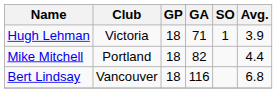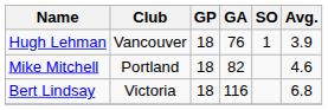Hugh Lehman | Club: Victoria -> Vancouver
Hugh Lehman | GA: 71 -> 76
Mike Mitchell | Avg.: 4.4 -> 4.6
Bert Lindsay | Club: Vancouver -> Victoria
